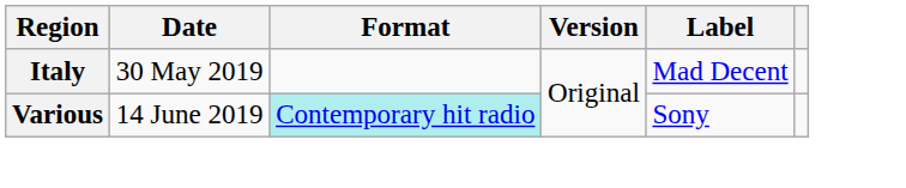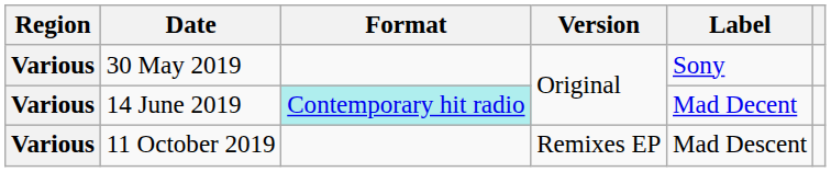30 May 2019 | Region: Italy -> Various
30 May 2019 | Label: Mad Decent -> Sony
14 June 2019 | Label: Sony -> Mad Decent
+ row: Various | 11 October 2019 | Remixes EP | Mad Descent
